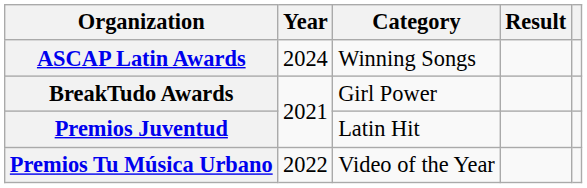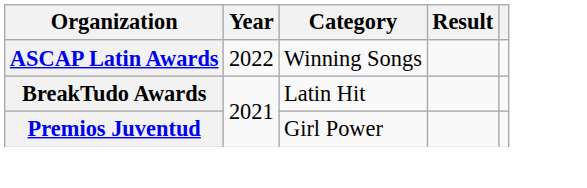ASCAP Latin Awards | Year: 2024 -> 2022
BreakTudo Awards | Category: Girl Power -> Latin Hit
Premios Juventud | Category: Latin Hit -> Girl Power
- row: Premios Tu Música Urbano | 2022 | Video of the Year
